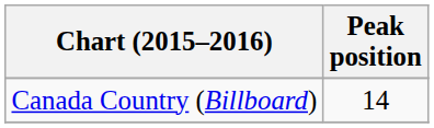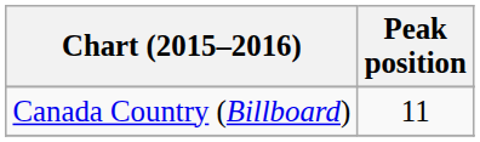Canada Country (Billboard) | Peak position: 14 -> 11
